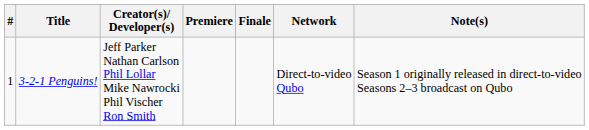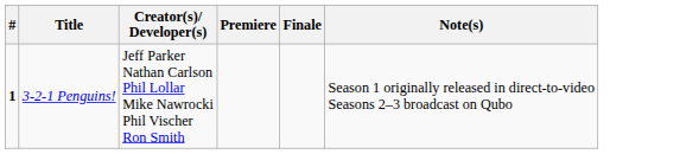- column: Network | Direct-to-video Qubo
3-2-1 Penguins! | #: normal -> bold
